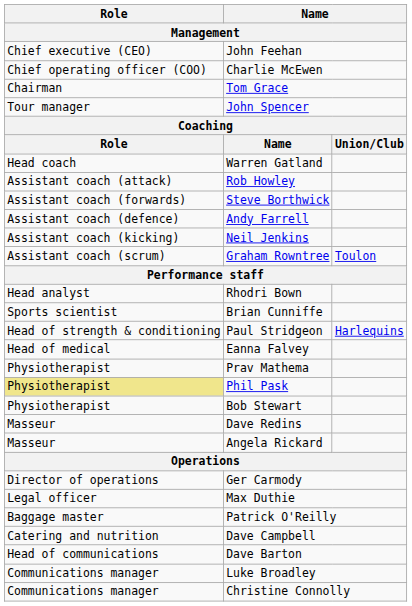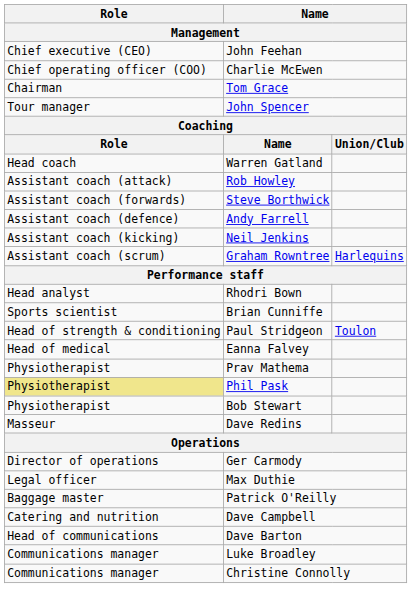Graham Rowntree | column 3: Toulon -> Harlequins
Paul Stridgeon | column 3: Harlequins -> Toulon
- row: Masseur | Angela Rickard
